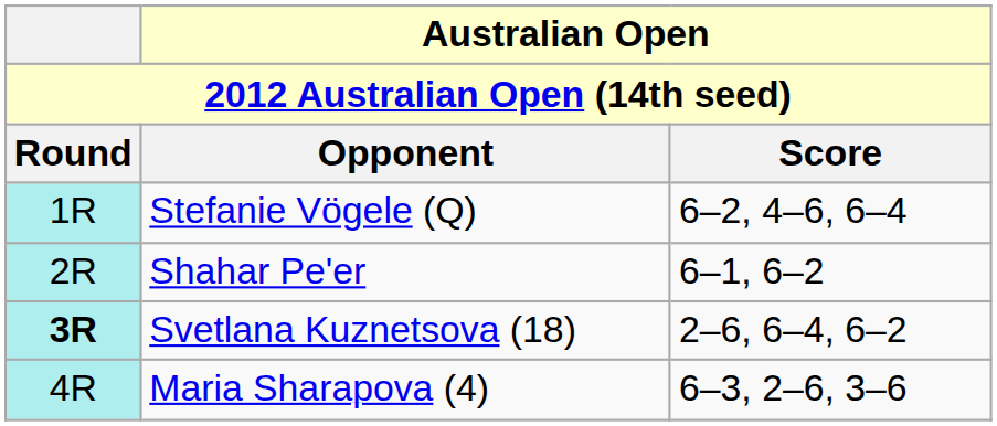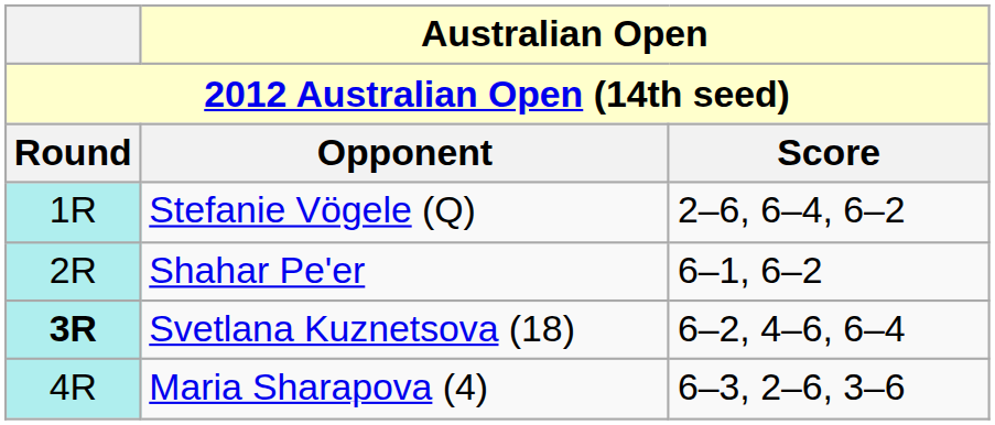Stefanie Vögele (Q) | Australian Open / Score: 6–2, 4–6, 6–4 -> 2–6, 6–4, 6–2
Svetlana Kuznetsova (18) | Australian Open / Score: 2–6, 6–4, 6–2 -> 6–2, 4–6, 6–4
